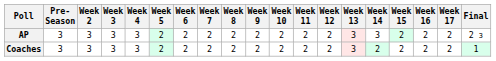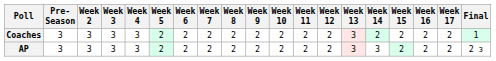rows swapped: AP <-> Coaches
